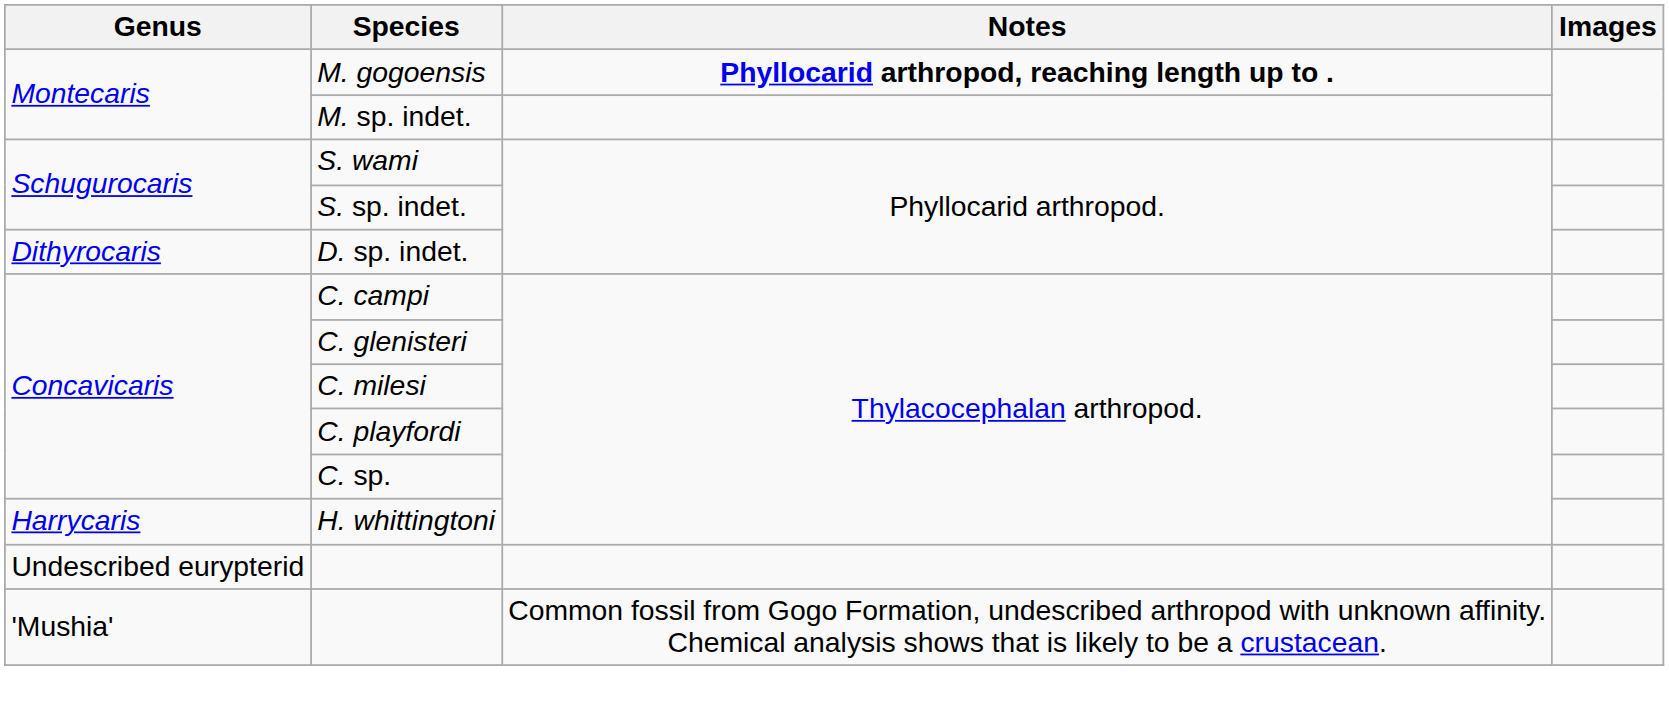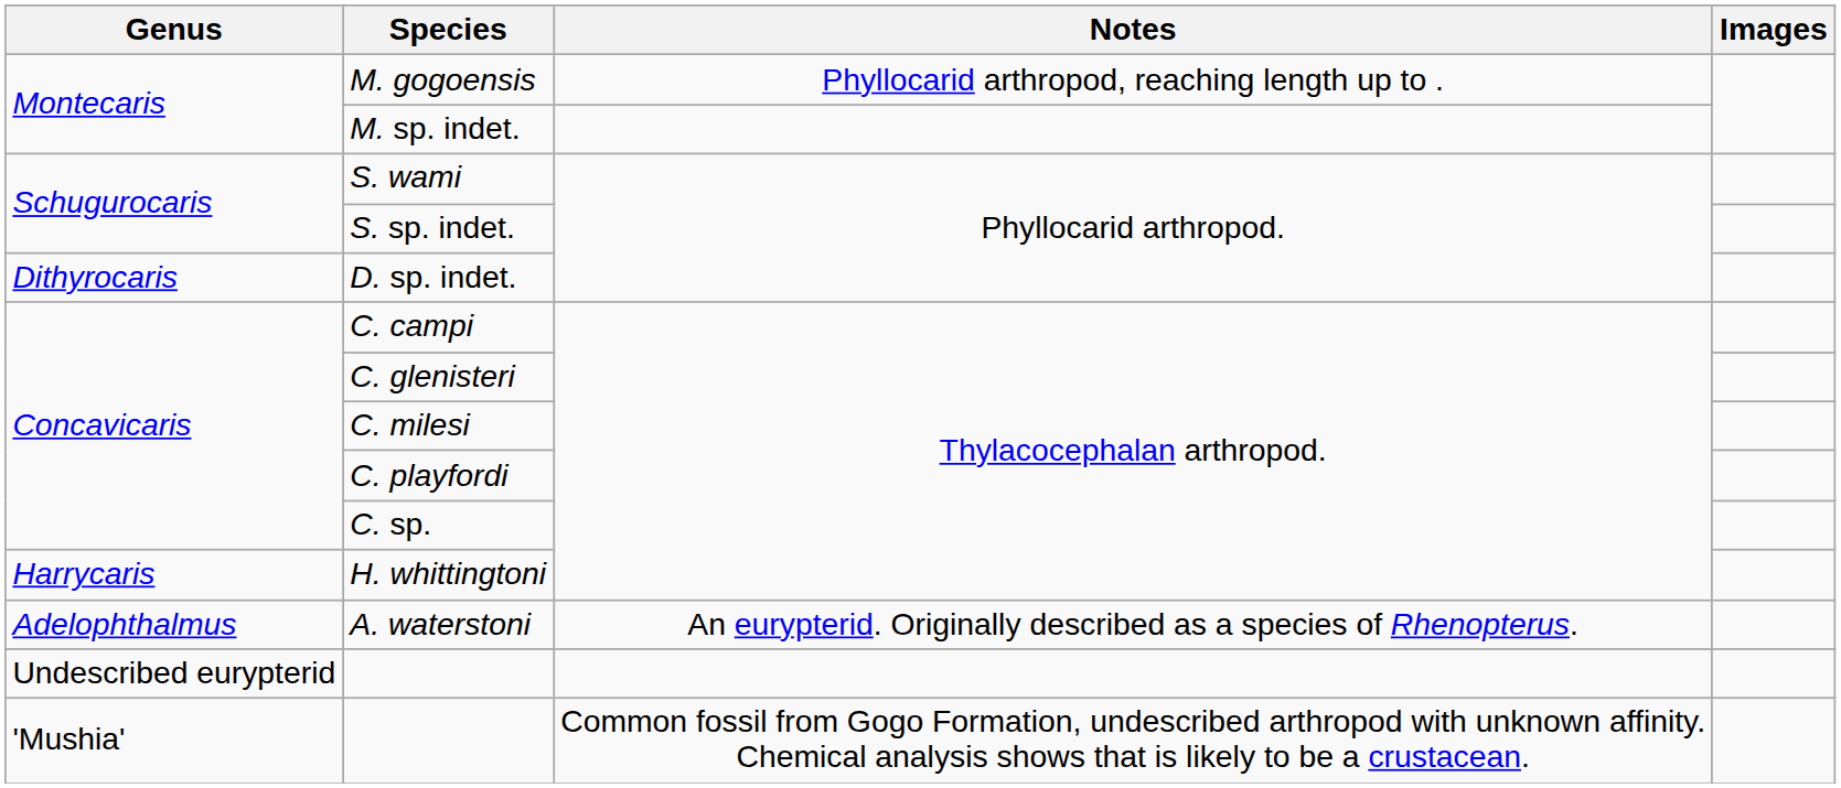M. gogoensis | Notes: bold -> normal
+ row: Adelophthalmus | A. waterstoni | An eurypterid. Originally described as a species of Rhenopterus.
